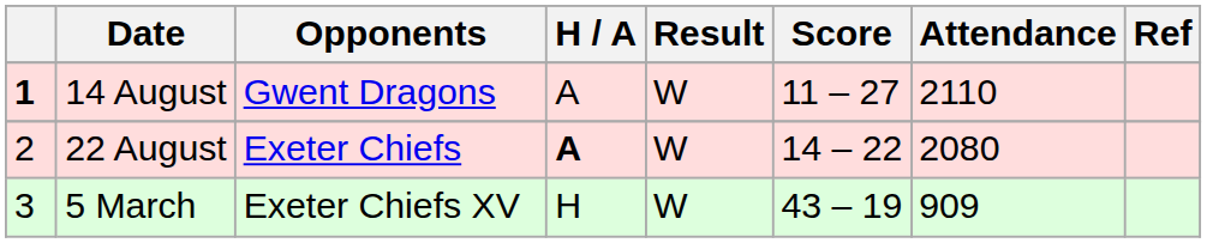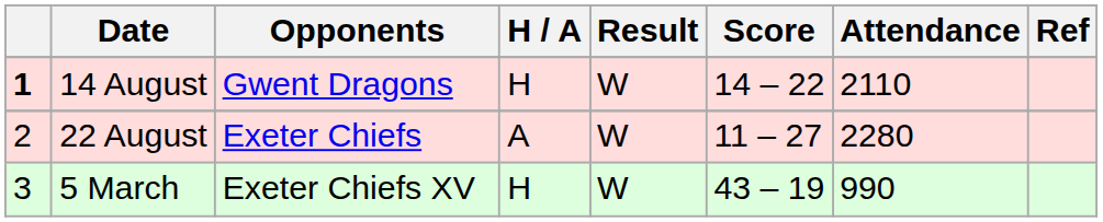14 August | H / A: A -> H
14 August | Score: 11 – 27 -> 14 – 22
22 August | H / A: bold -> normal
22 August | Score: 14 – 22 -> 11 – 27
22 August | Attendance: 2080 -> 2280
5 March | Attendance: 909 -> 990
